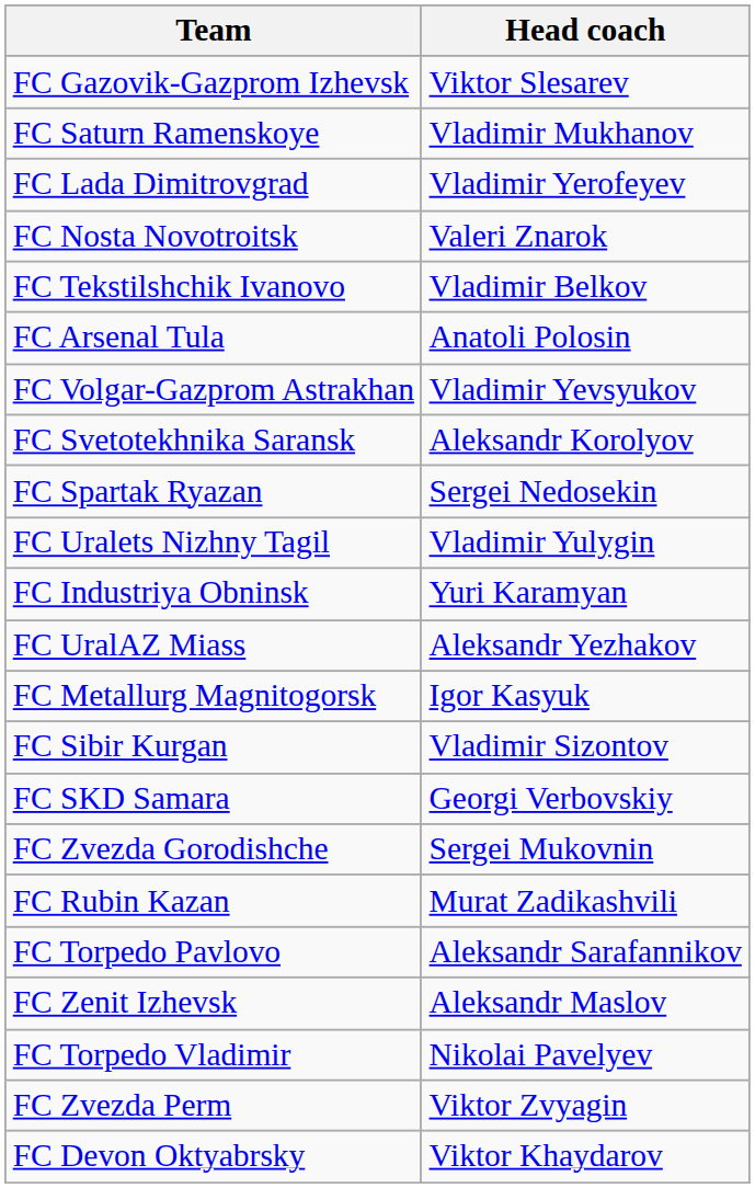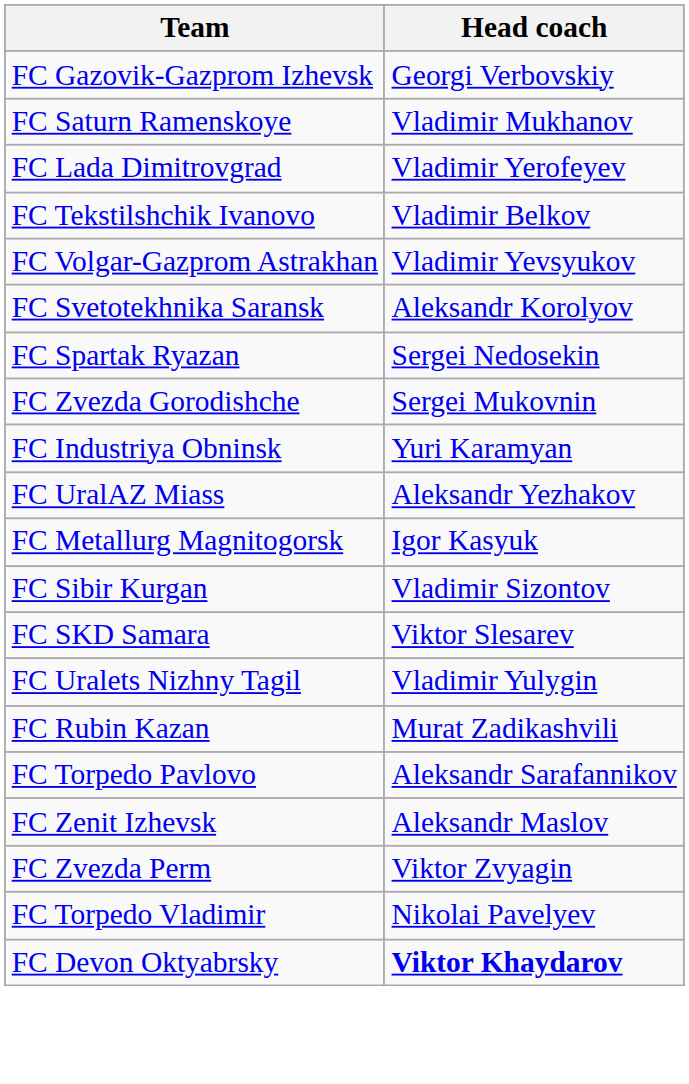FC Gazovik-Gazprom Izhevsk | Head coach: Viktor Slesarev -> Georgi Verbovskiy
- row: FC Nosta Novotroitsk | Valeri Znarok
- row: FC Arsenal Tula | Anatoli Polosin
rows swapped: FC Zvezda Gorodishche <-> FC Uralets Nizhny Tagil
FC SKD Samara | Head coach: Georgi Verbovskiy -> Viktor Slesarev
rows swapped: FC Torpedo Vladimir <-> FC Zvezda Perm
FC Devon Oktyabrsky | Head coach: normal -> bold
